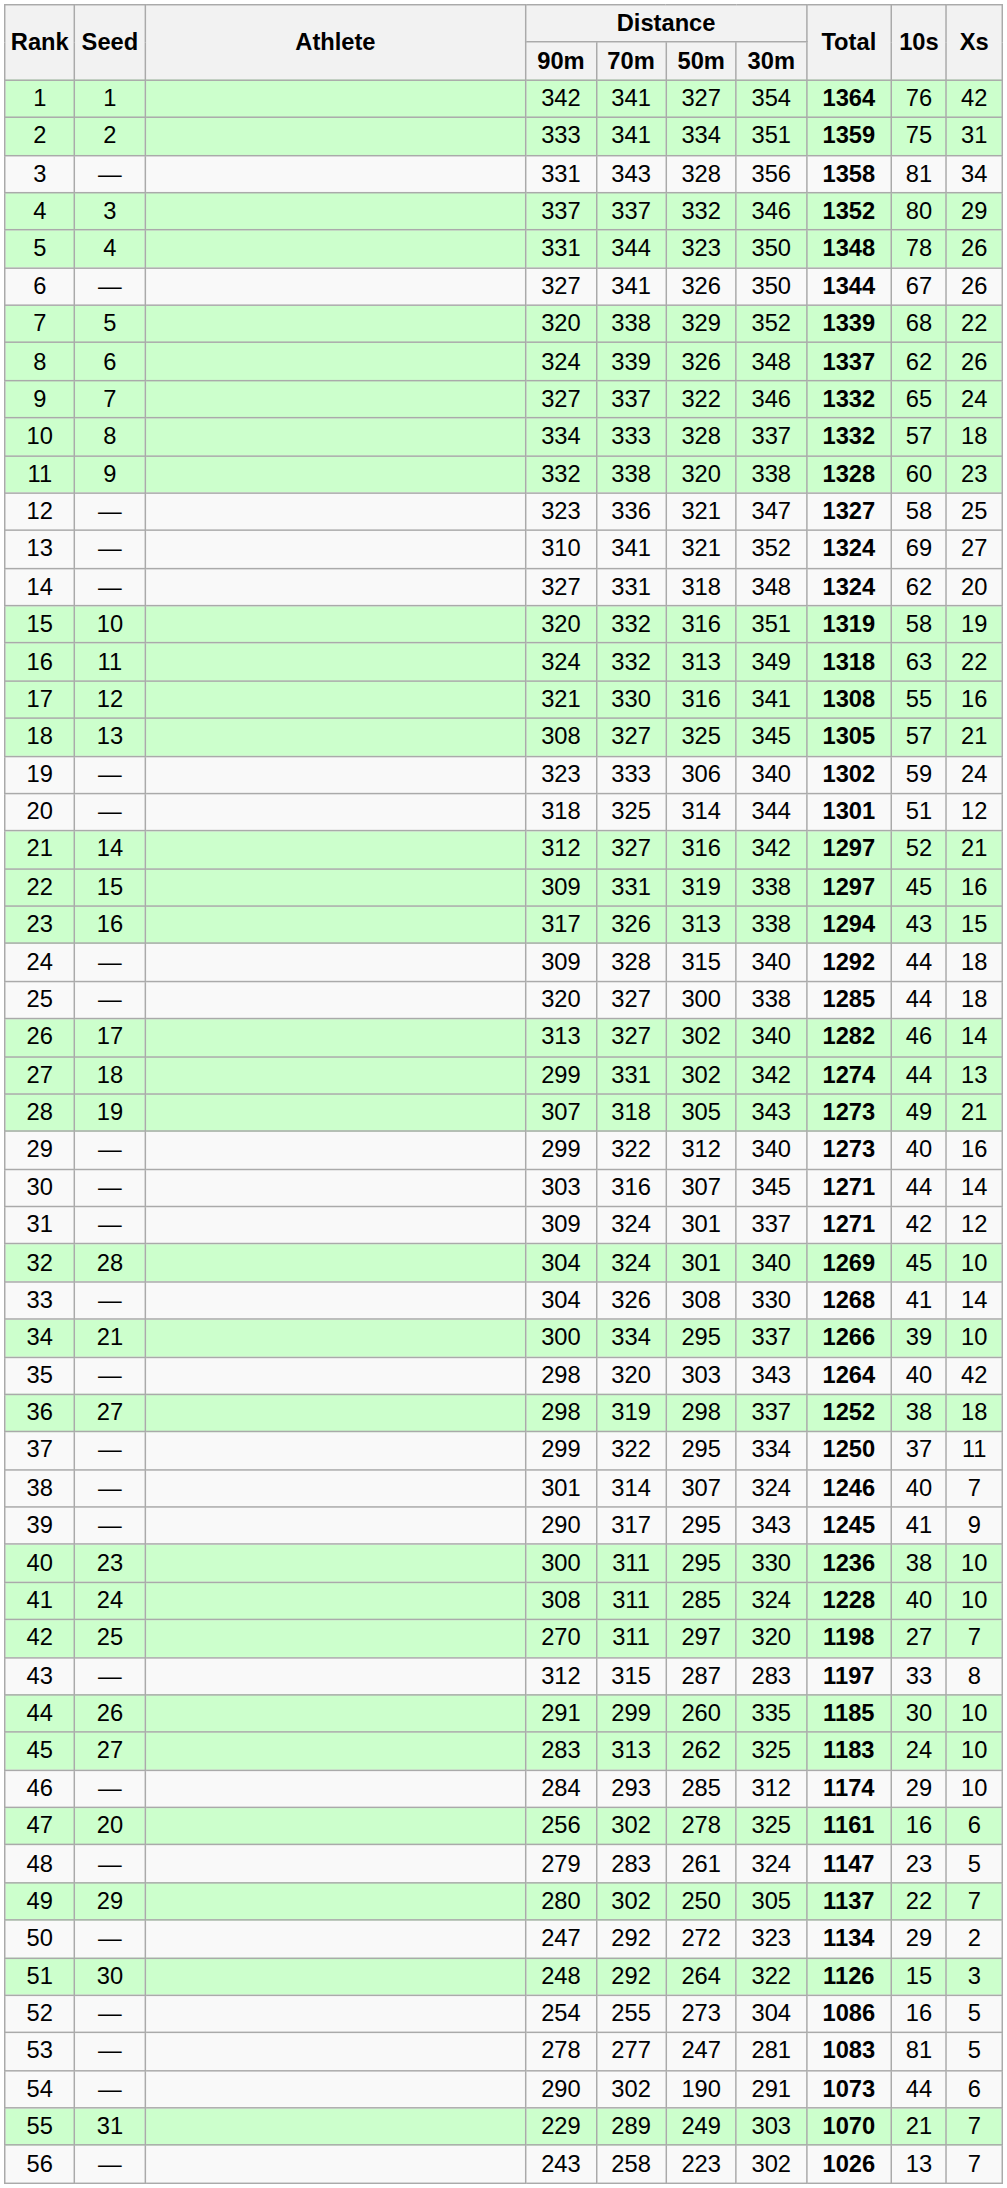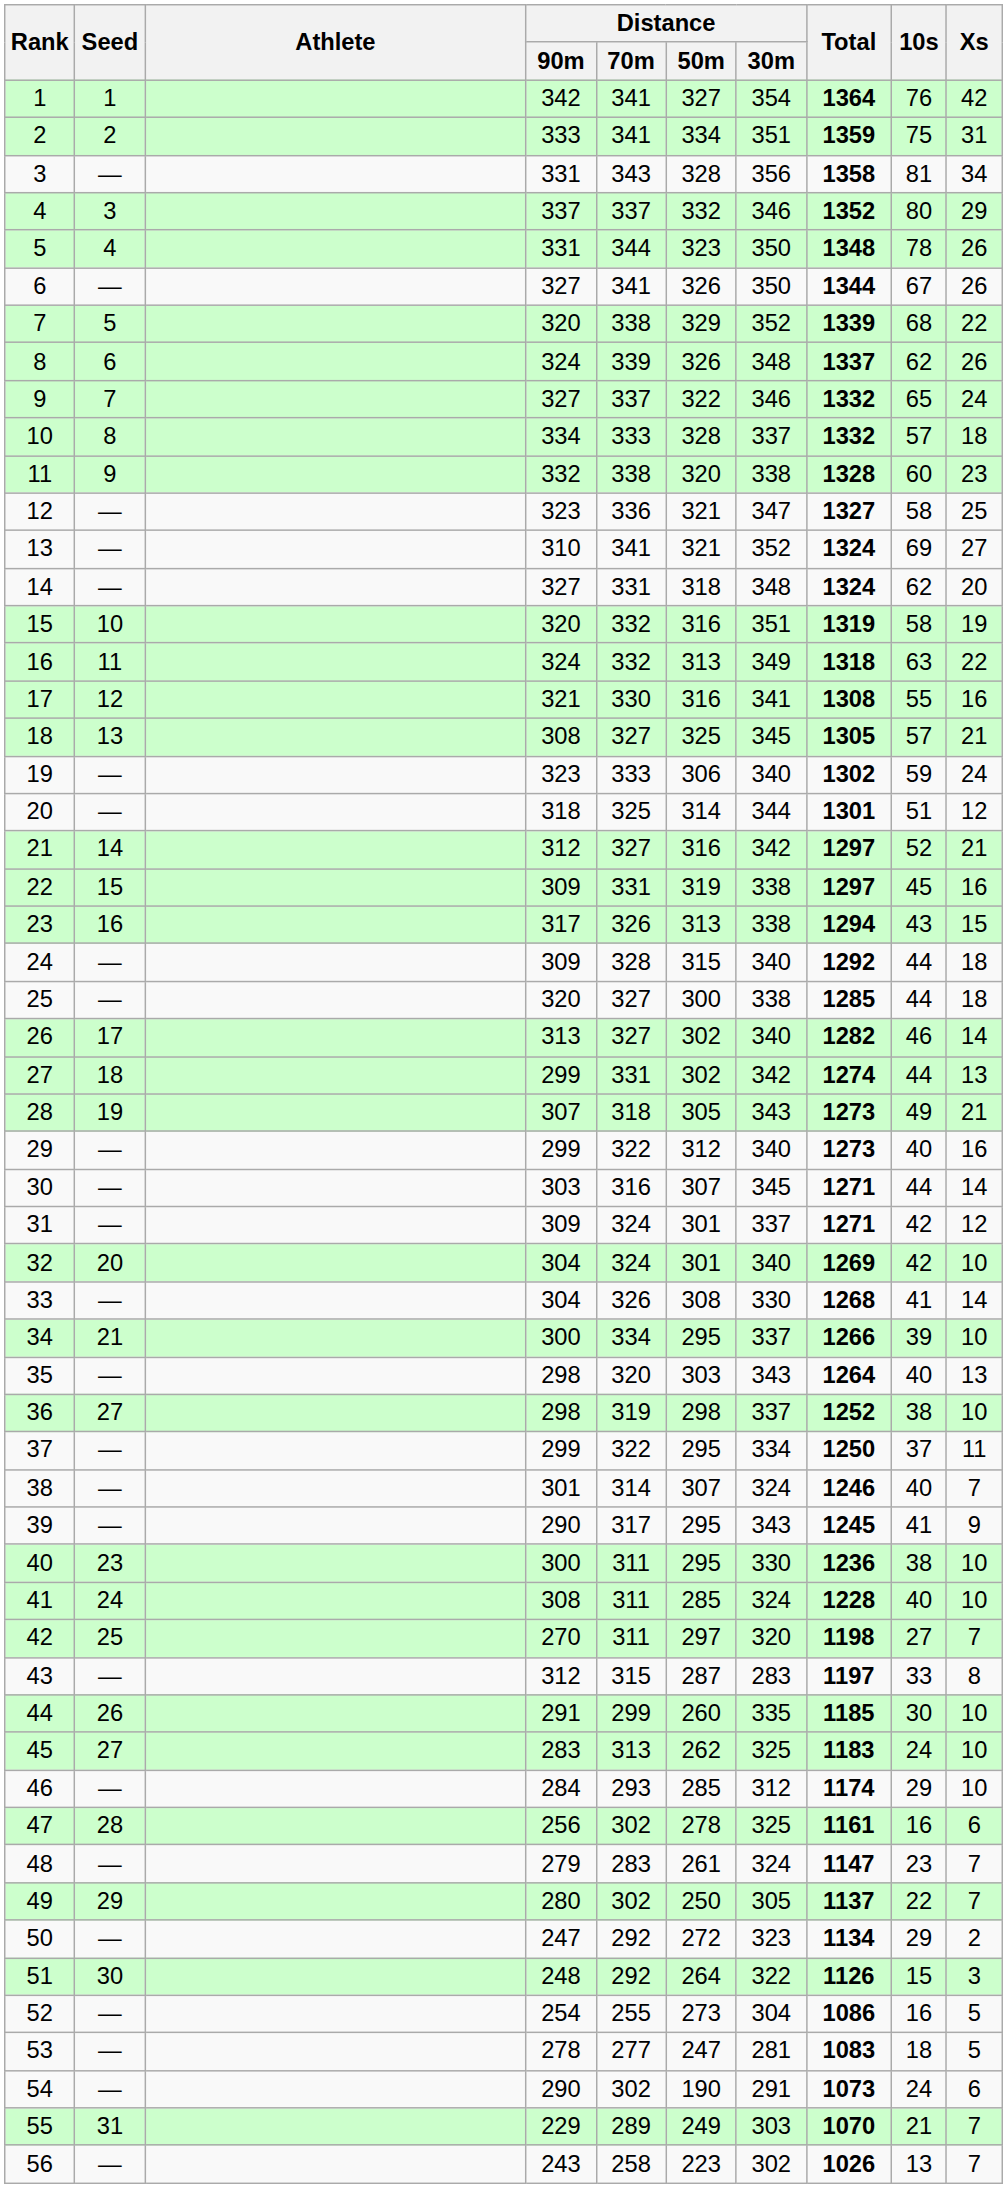32 | Seed: 28 -> 20
32 | 10s: 45 -> 42
35 | Xs: 42 -> 13
36 | Xs: 18 -> 10
47 | Seed: 20 -> 28
48 | Xs: 5 -> 7
53 | 10s: 81 -> 18
54 | 10s: 44 -> 24
